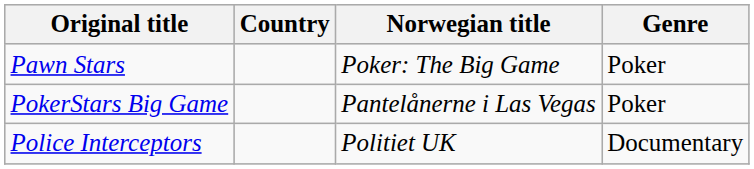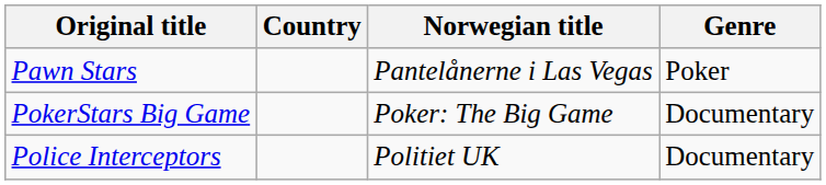Pawn Stars | Norwegian title: Poker: The Big Game -> Pantelånerne i Las Vegas
PokerStars Big Game | Norwegian title: Pantelånerne i Las Vegas -> Poker: The Big Game
PokerStars Big Game | Genre: Poker -> Documentary
